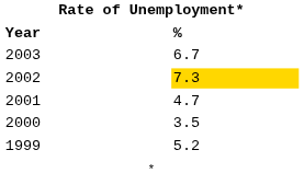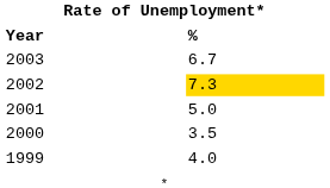2001 | column 2: 4.7 -> 5.0
1999 | column 2: 5.2 -> 4.0
